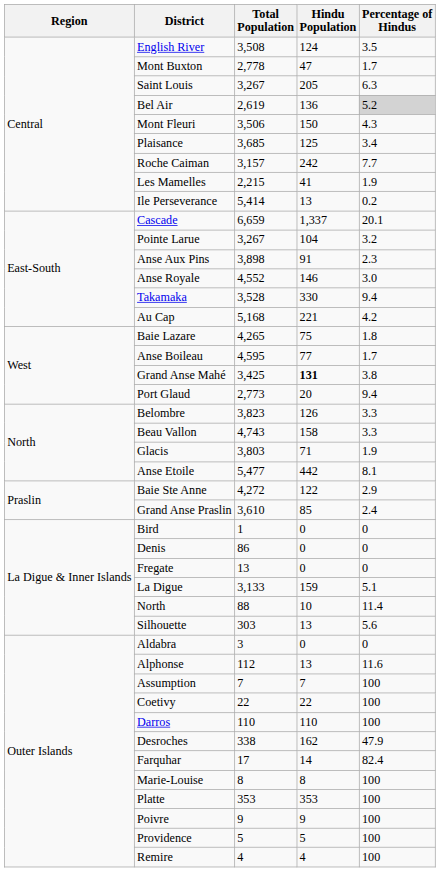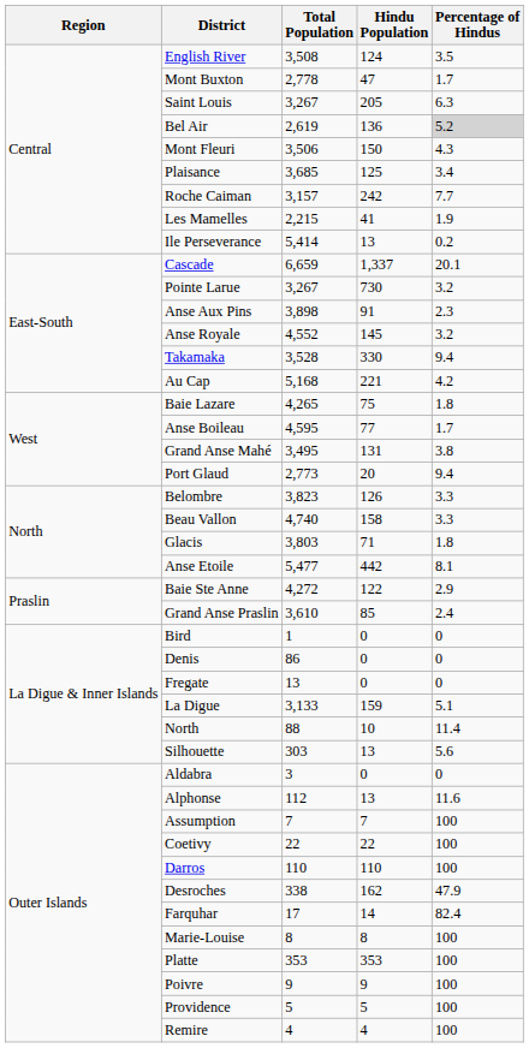Pointe Larue | Hindu Population: 104 -> 730
Anse Royale | Hindu Population: 146 -> 145
Anse Royale | Percentage of Hindus: 3.0 -> 3.2
Grand Anse Mahé | Total Population: 3,425 -> 3,495
Grand Anse Mahé | Hindu Population: bold -> normal
Beau Vallon | Total Population: 4,743 -> 4,740
Glacis | Percentage of Hindus: 1.9 -> 1.8
